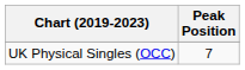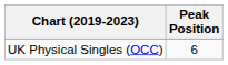UK Physical Singles (OCC) | Peak Position: 7 -> 6
